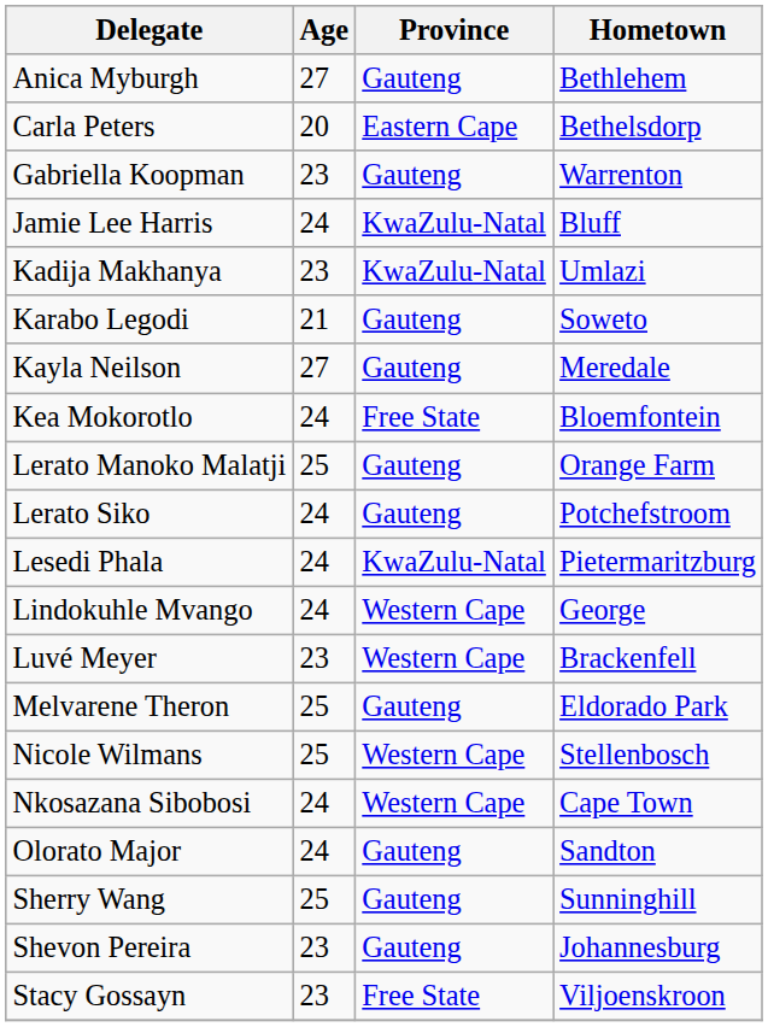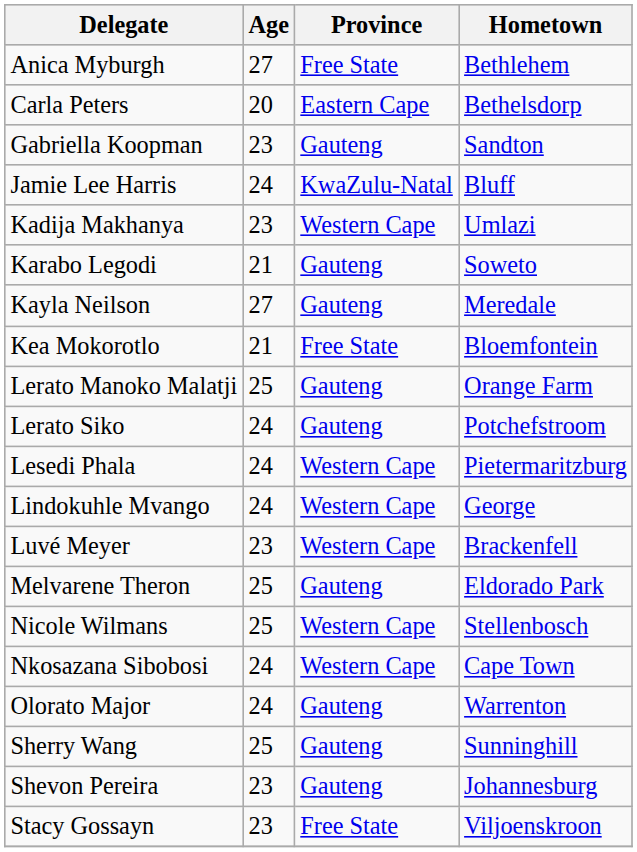Anica Myburgh | Province: Gauteng -> Free State
Gabriella Koopman | Hometown: Warrenton -> Sandton
Kadija Makhanya | Province: KwaZulu-Natal -> Western Cape
Kea Mokorotlo | Age: 24 -> 21
Lesedi Phala | Province: KwaZulu-Natal -> Western Cape
Olorato Major | Hometown: Sandton -> Warrenton
